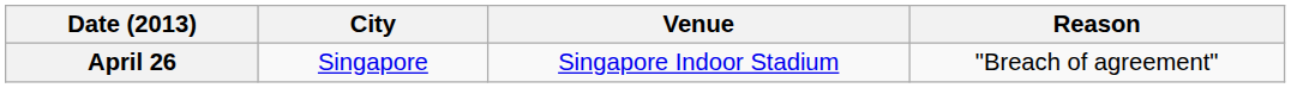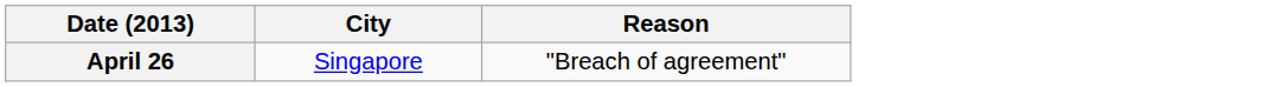- column: Venue | Singapore Indoor Stadium
